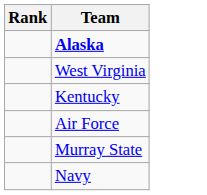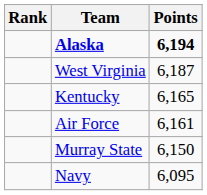+ column: Points | 6,194 | 6,187 | 6,165 | 6,161 | 6,150 | 6,095
